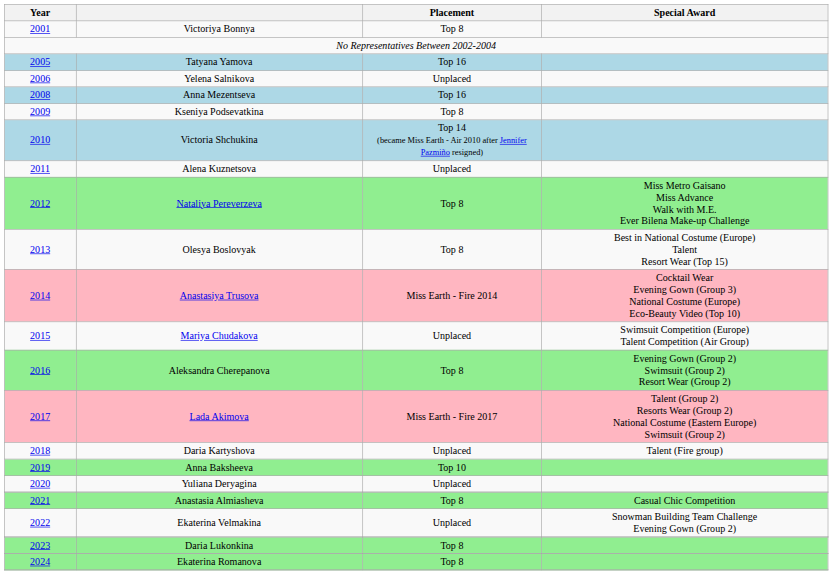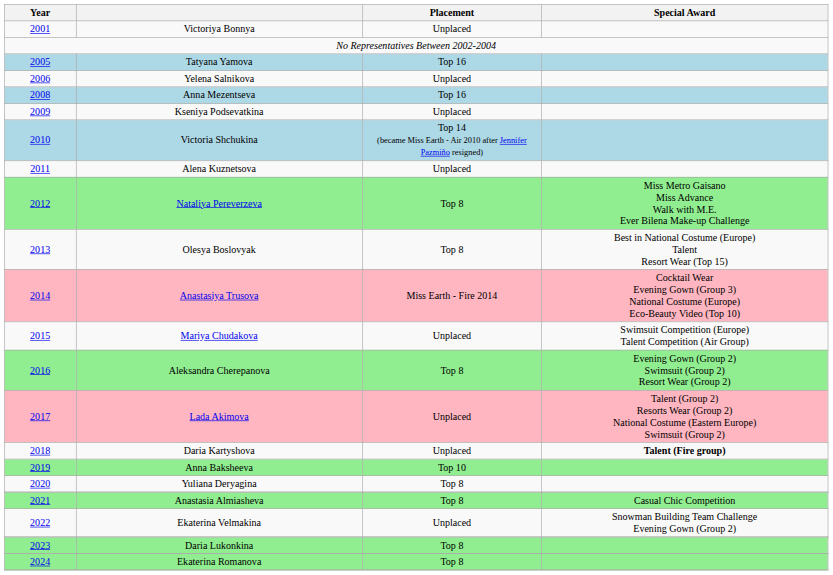Victoriya Bonnya | Placement: Top 8 -> Unplaced
Kseniya Podsevatkina | Placement: Top 8 -> Unplaced
Lada Akimova | Placement: Miss Earth - Fire 2017 -> Unplaced
Daria Kartyshova | Special Award: normal -> bold
Yuliana Deryagina | Placement: Unplaced -> Top 8
